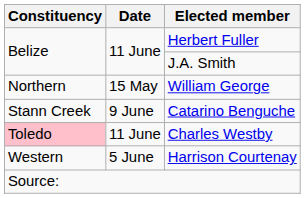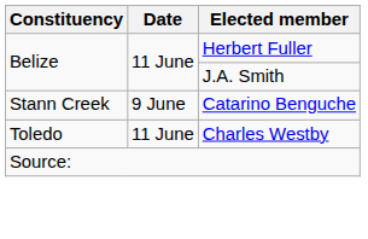- row: Northern | 15 May | William George
Charles Westby | Constituency: pink background -> no background
- row: Western | 5 June | Harrison Courtenay
